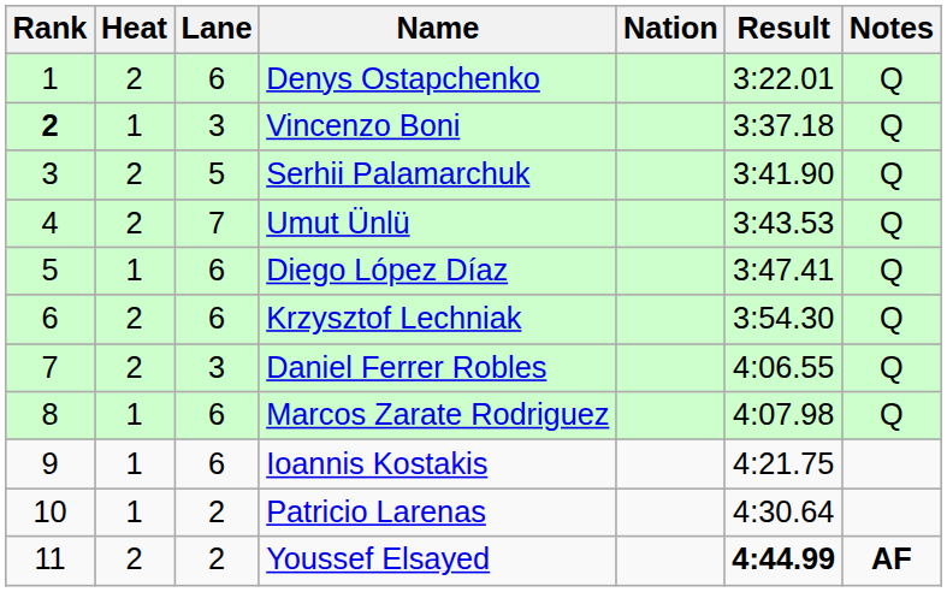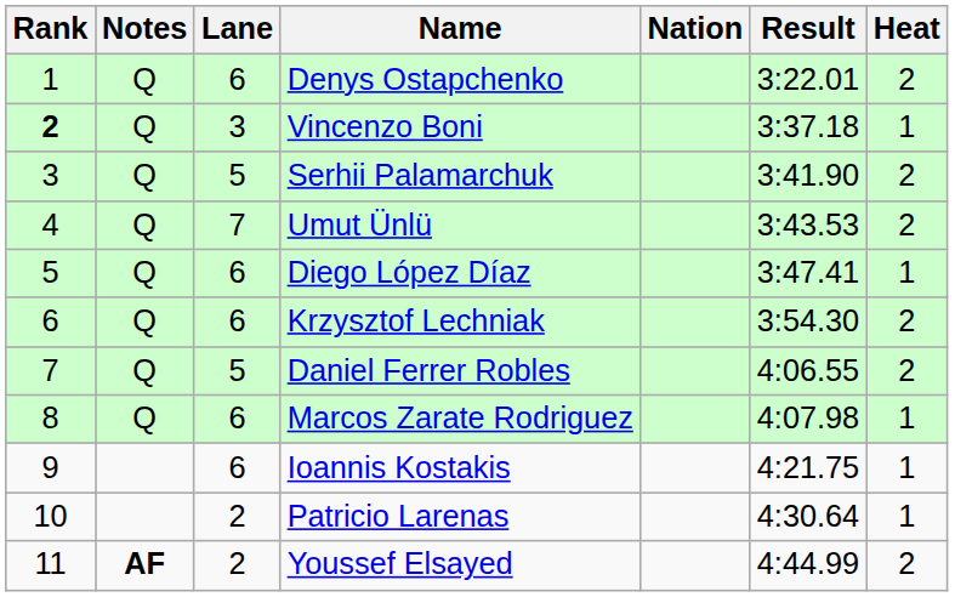columns swapped: Heat <-> Notes
Daniel Ferrer Robles | Lane: 3 -> 5
Youssef Elsayed | Result: bold -> normal
